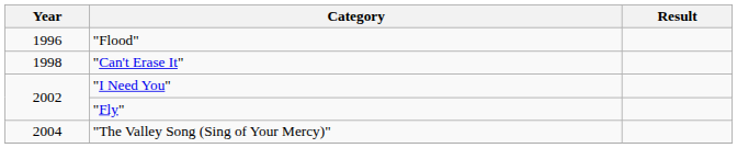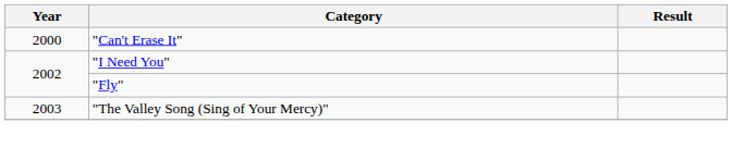- row: 1996 | "Flood"
"Can't Erase It" | Year: 1998 -> 2000
"The Valley Song (Sing of Your Mercy)" | Year: 2004 -> 2003
